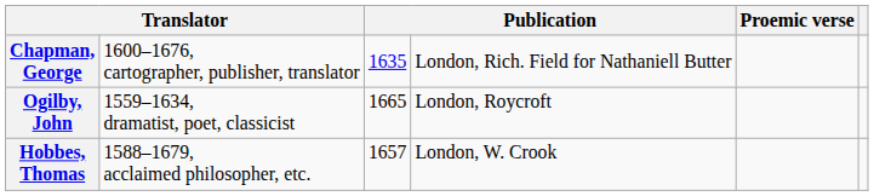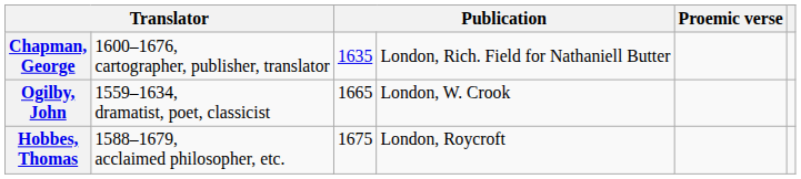Ogilby, John | column 4: London, Roycroft -> London, W. Crook
Hobbes, Thomas | column 3: 1657 -> 1675
Hobbes, Thomas | column 4: London, W. Crook -> London, Roycroft
